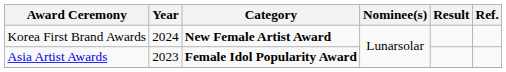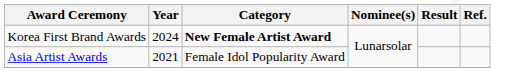Asia Artist Awards | Year: 2023 -> 2021
Asia Artist Awards | Category: bold -> normal
